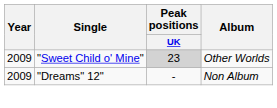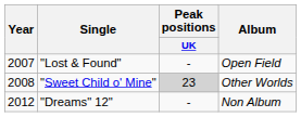+ row: 2007 | "Lost & Found" | - | Open Field
"Sweet Child o' Mine" | Year: 2009 -> 2008
"Dreams" 12" | Year: 2009 -> 2012
